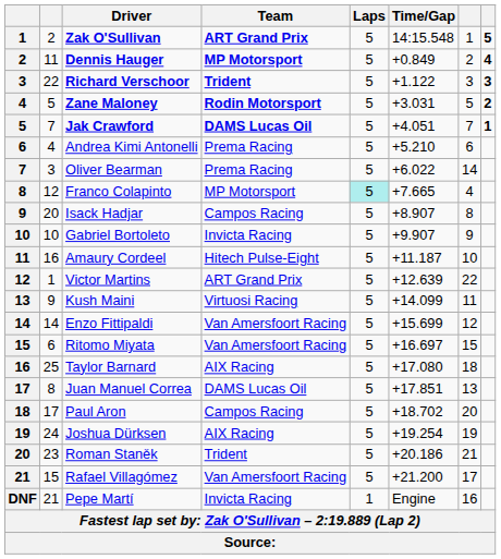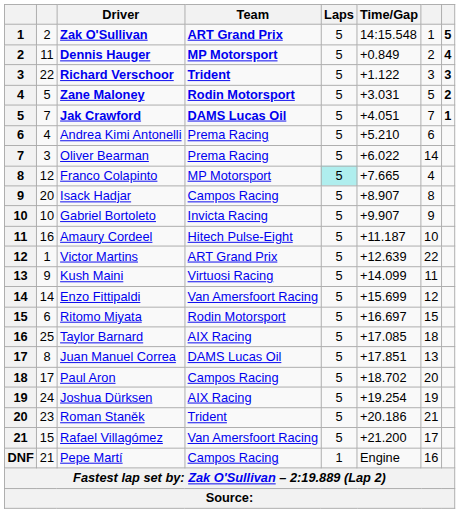Ritomo Miyata | Team: Van Amersfoort Racing -> Rodin Motorsport
Taylor Barnard | Time/Gap: +17.080 -> +17.085
Pepe Martí | Team: Invicta Racing -> Campos Racing
